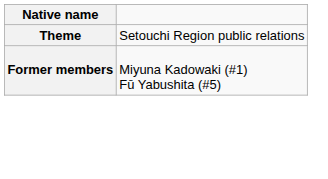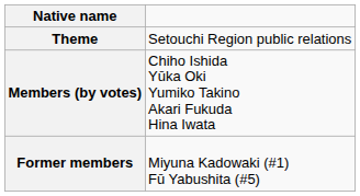+ row: Members (by votes) | Chiho Ishida Yūka Oki Yumiko Takino Akari Fukuda Hina Iwata
